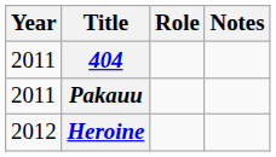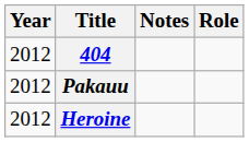columns swapped: Role <-> Notes
404 | Year: 2011 -> 2012
Pakauu | Year: 2011 -> 2012
